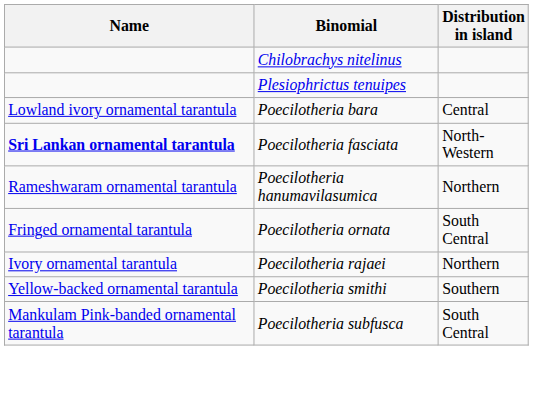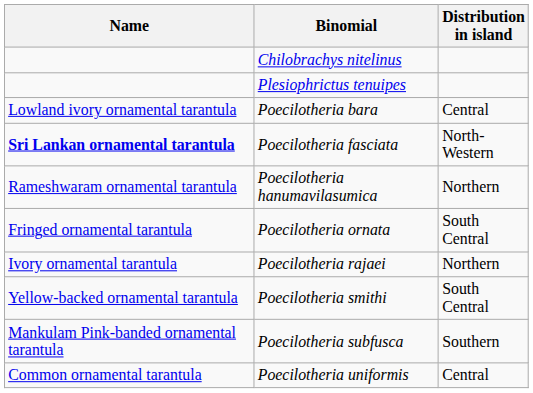Poecilotheria smithi | Distribution in island: Southern -> South Central
Poecilotheria subfusca | Distribution in island: South Central -> Southern
+ row: Common ornamental tarantula | Poecilotheria uniformis | Central
